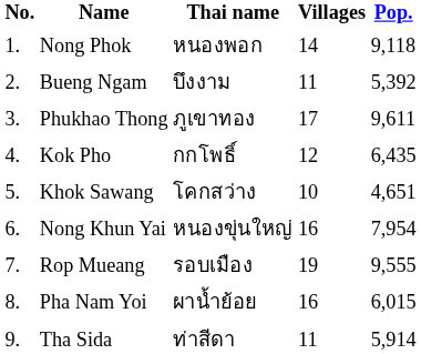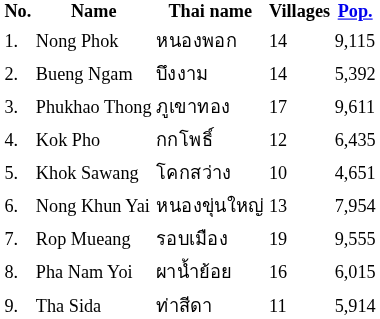Nong Phok | Pop.: 9,118 -> 9,115
Bueng Ngam | Villages: 11 -> 14
Nong Khun Yai | Villages: 16 -> 13
